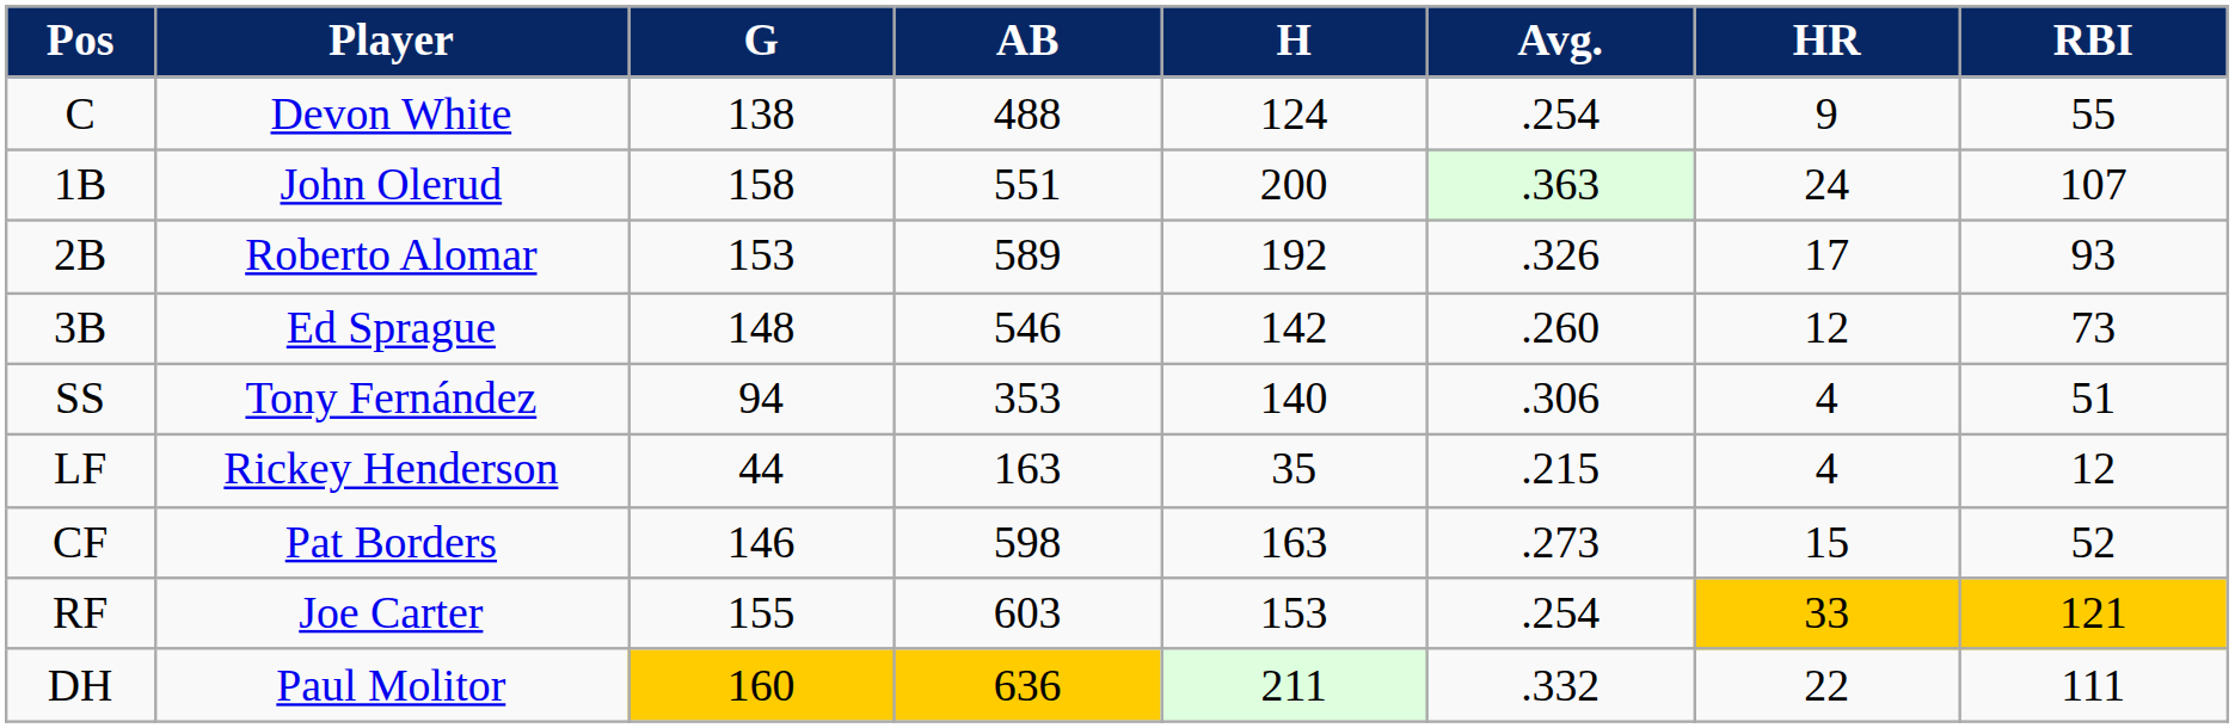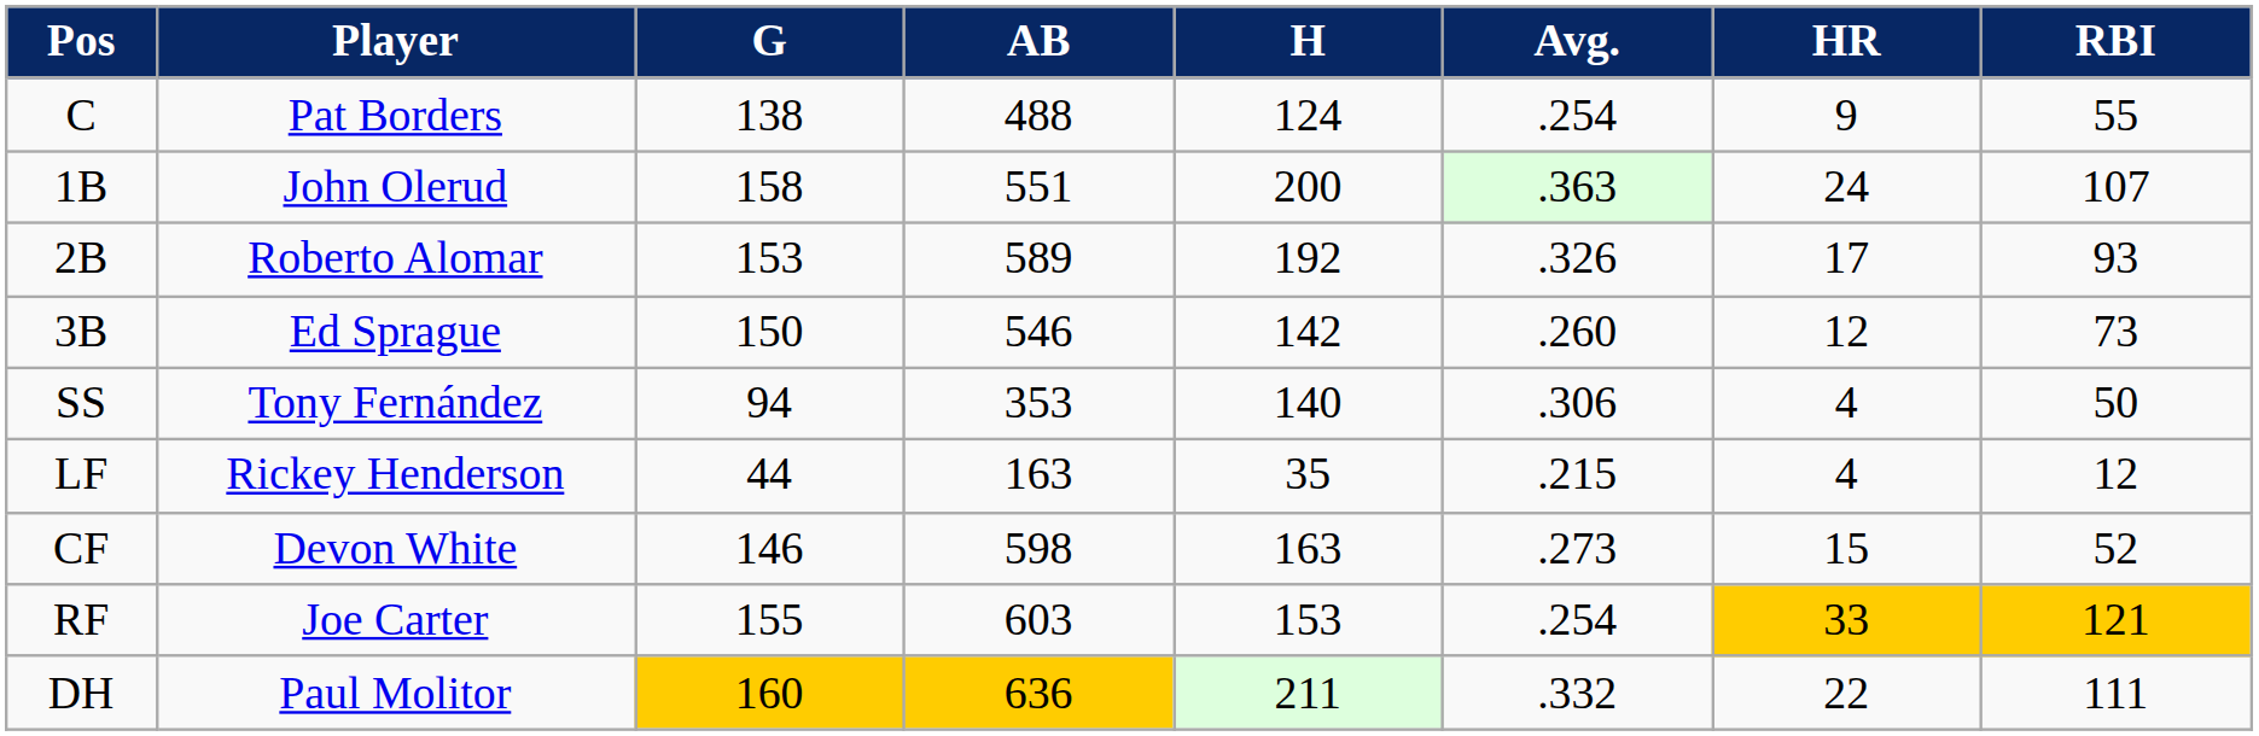C | Player: Devon White -> Pat Borders
3B | G: 148 -> 150
SS | RBI: 51 -> 50
CF | Player: Pat Borders -> Devon White
